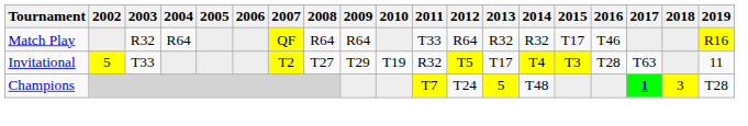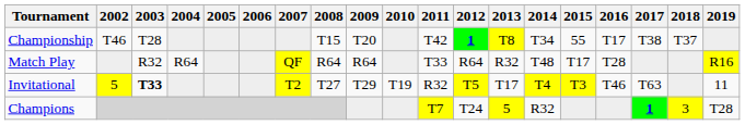+ row: Championship | T46 | T28 | T15 | T20 | T42 | 1 | T8 | T34 | 55 | T17 | T38 | T37
Match Play | 2014: R32 -> T48
Match Play | 2016: T46 -> T28
Invitational | 2003: normal -> bold
Invitational | 2016: T28 -> T46
Champions | 2014: T48 -> R32
